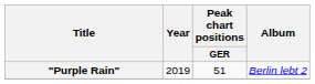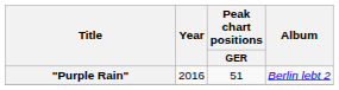"Purple Rain" | Year: 2019 -> 2016
